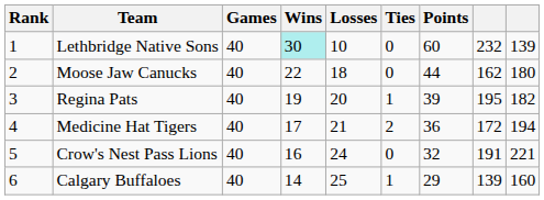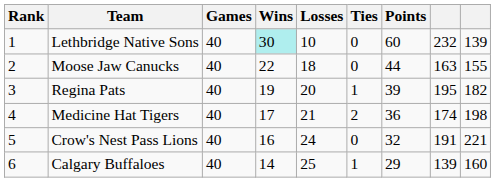Moose Jaw Canucks | column 8: 162 -> 163
Moose Jaw Canucks | column 9: 180 -> 155
Medicine Hat Tigers | column 8: 172 -> 174
Medicine Hat Tigers | column 9: 194 -> 198
